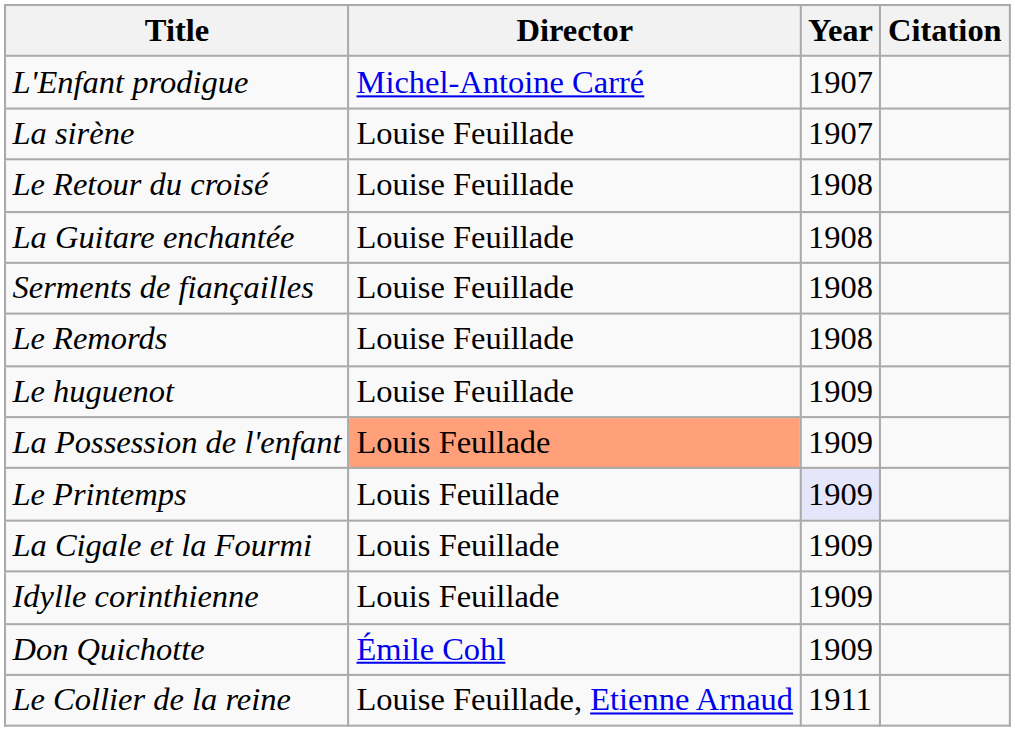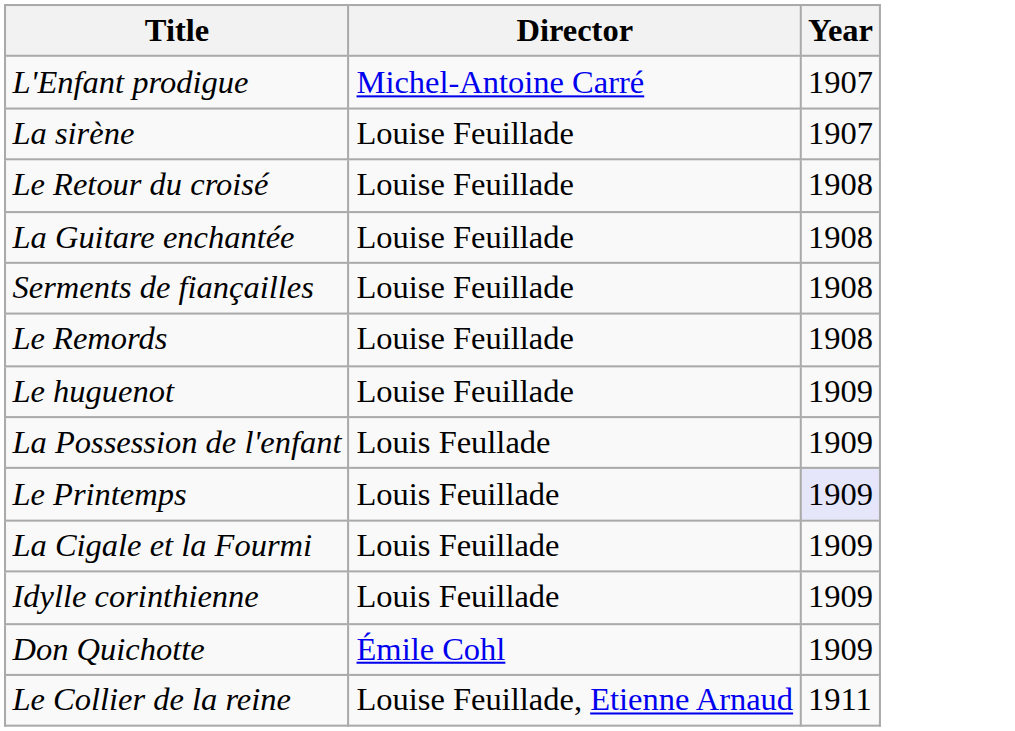- column: Citation
La Possession de l'enfant | Director: lightsalmon background -> no background
